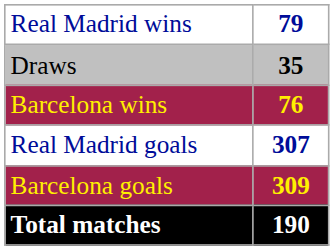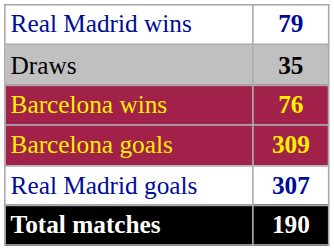rows swapped: Real Madrid goals <-> Barcelona goals
